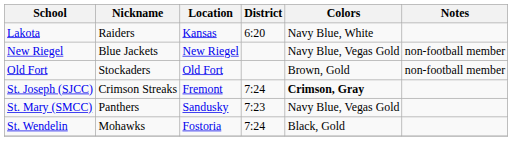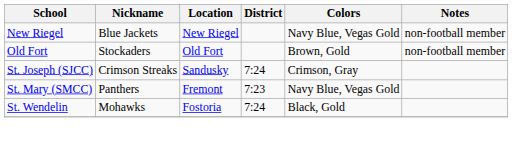- row: Lakota | Raiders | Kansas | 6:20 | Navy Blue, White
St. Joseph (SJCC) | Location: Fremont -> Sandusky
St. Joseph (SJCC) | Colors: bold -> normal
St. Mary (SMCC) | Location: Sandusky -> Fremont
